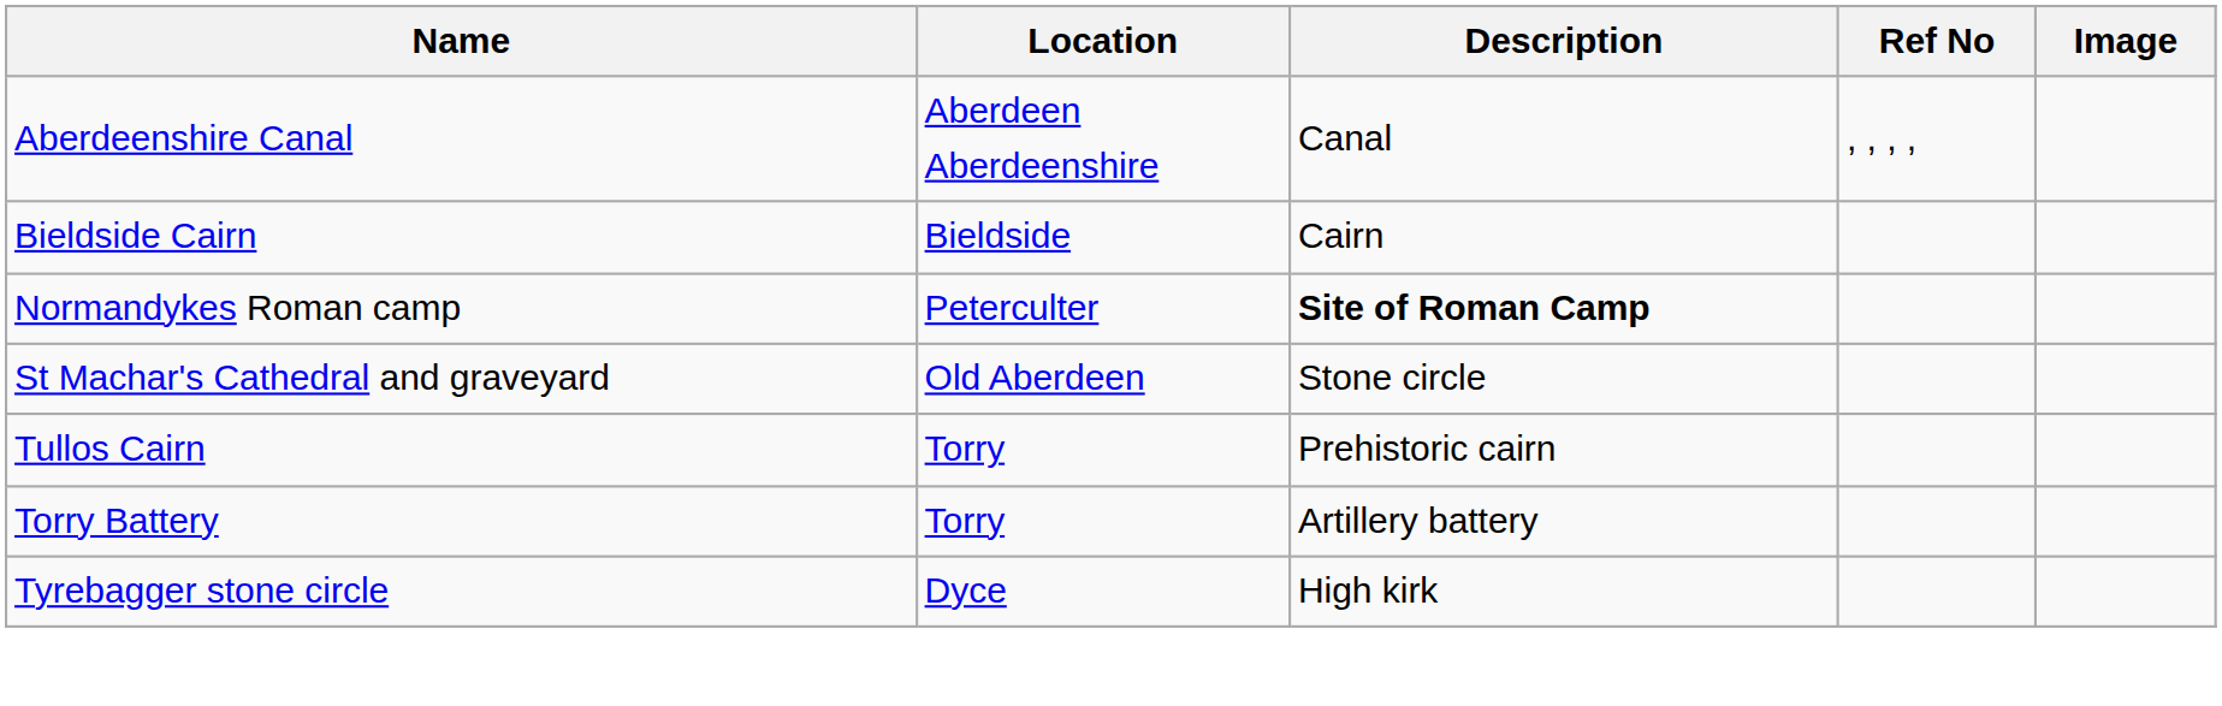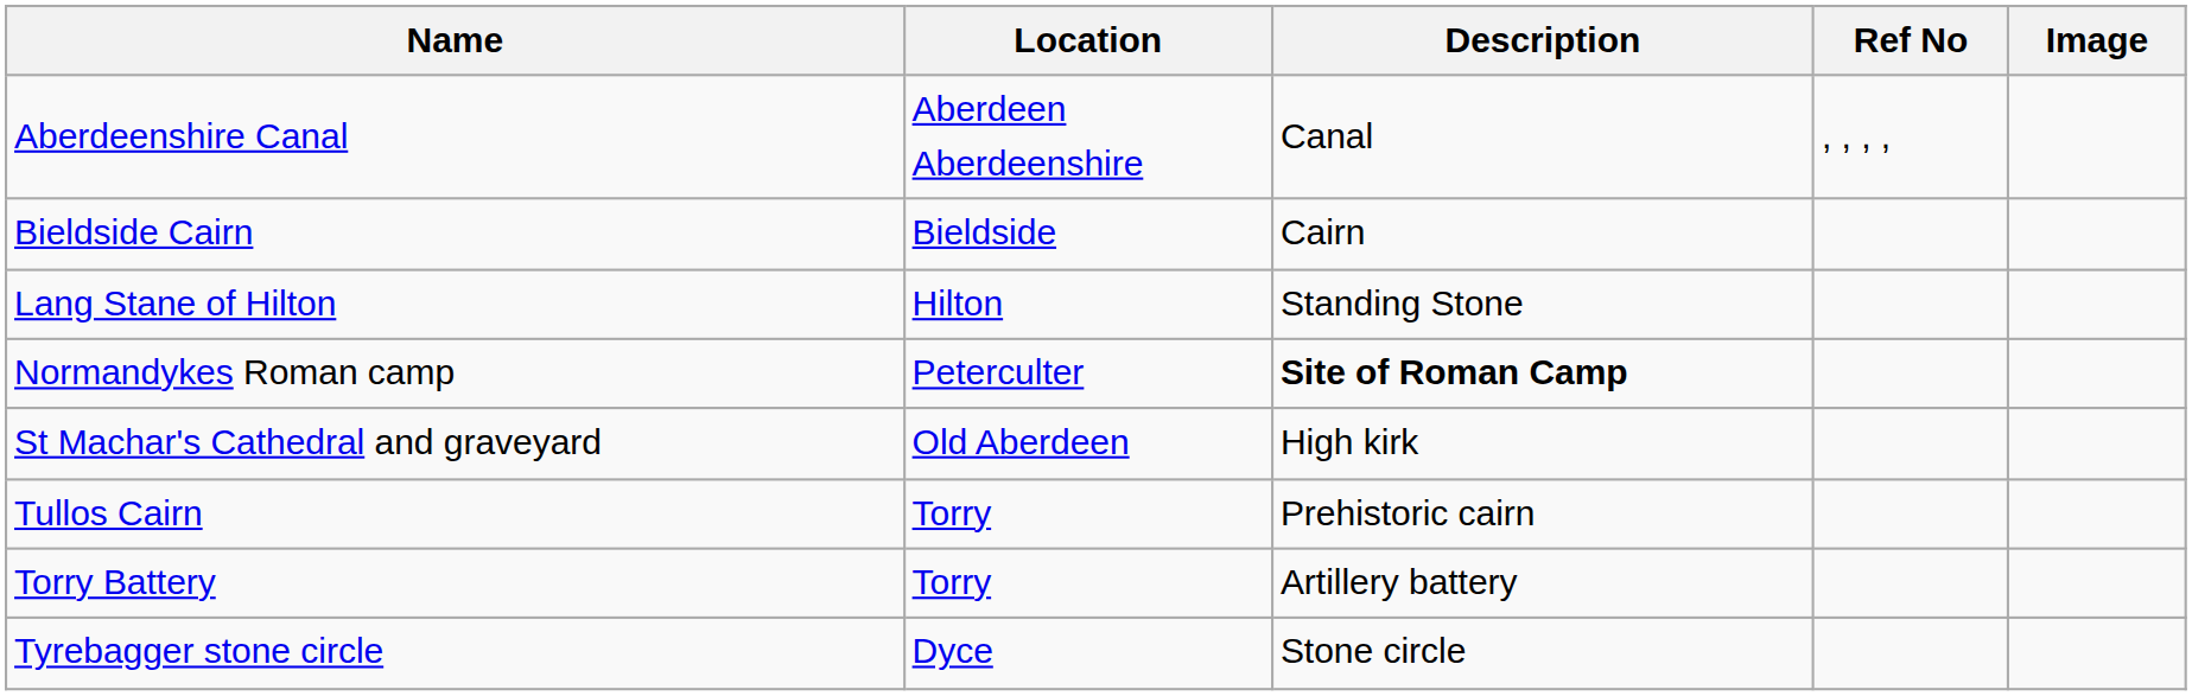+ row: Lang Stane of Hilton | Hilton | Standing Stone
St Machar's Cathedral and graveyard | Description: Stone circle -> High kirk
Tyrebagger stone circle | Description: High kirk -> Stone circle
